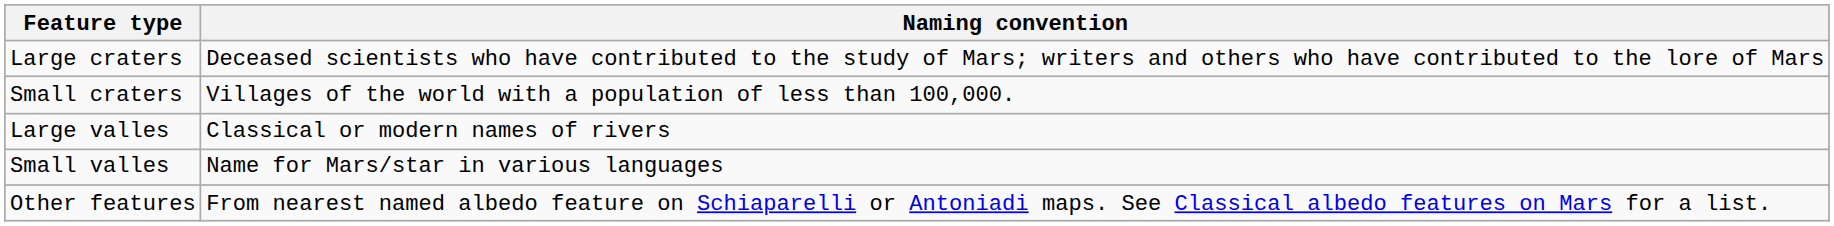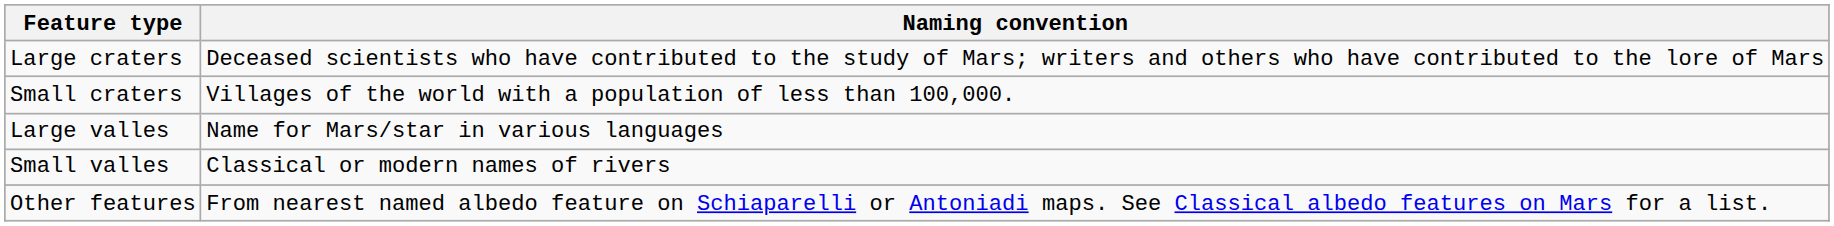Large valles | Naming convention: Classical or modern names of rivers -> Name for Mars/star in various languages
Small valles | Naming convention: Name for Mars/star in various languages -> Classical or modern names of rivers
